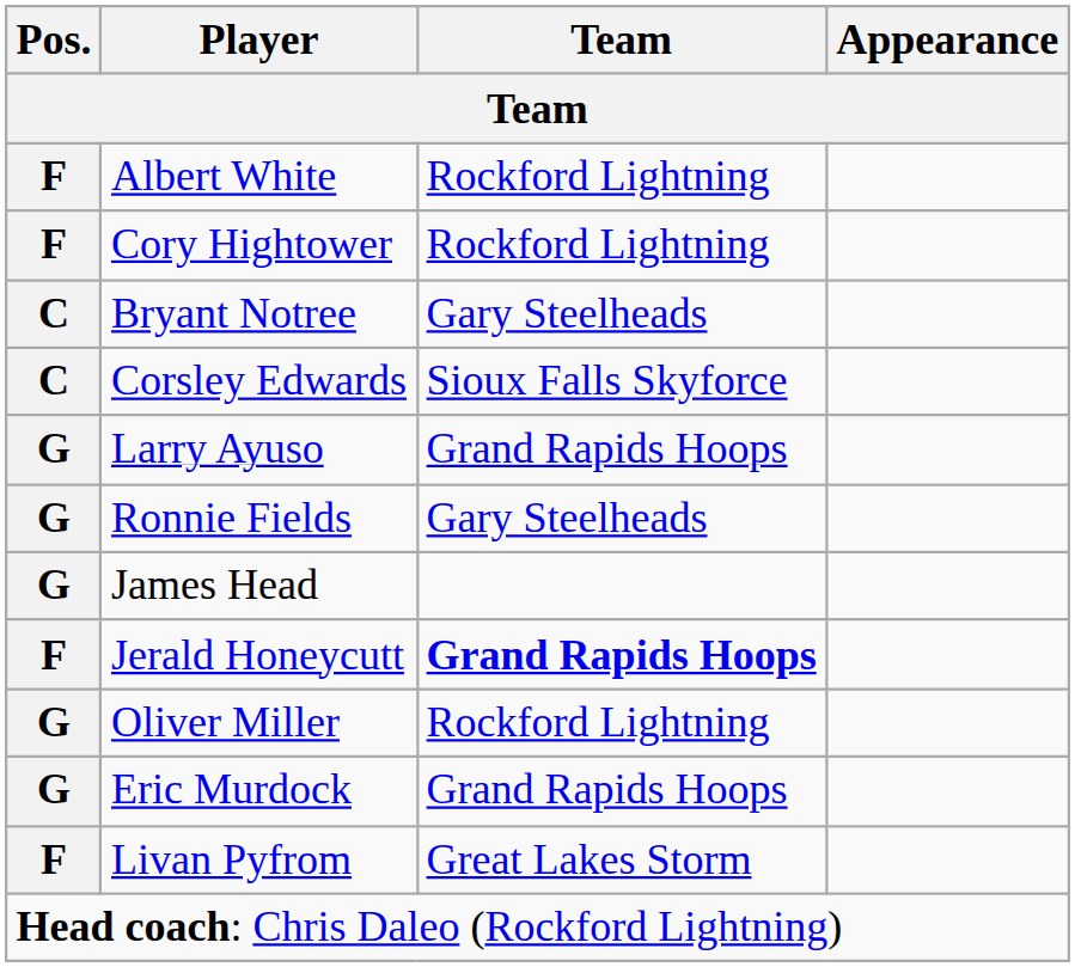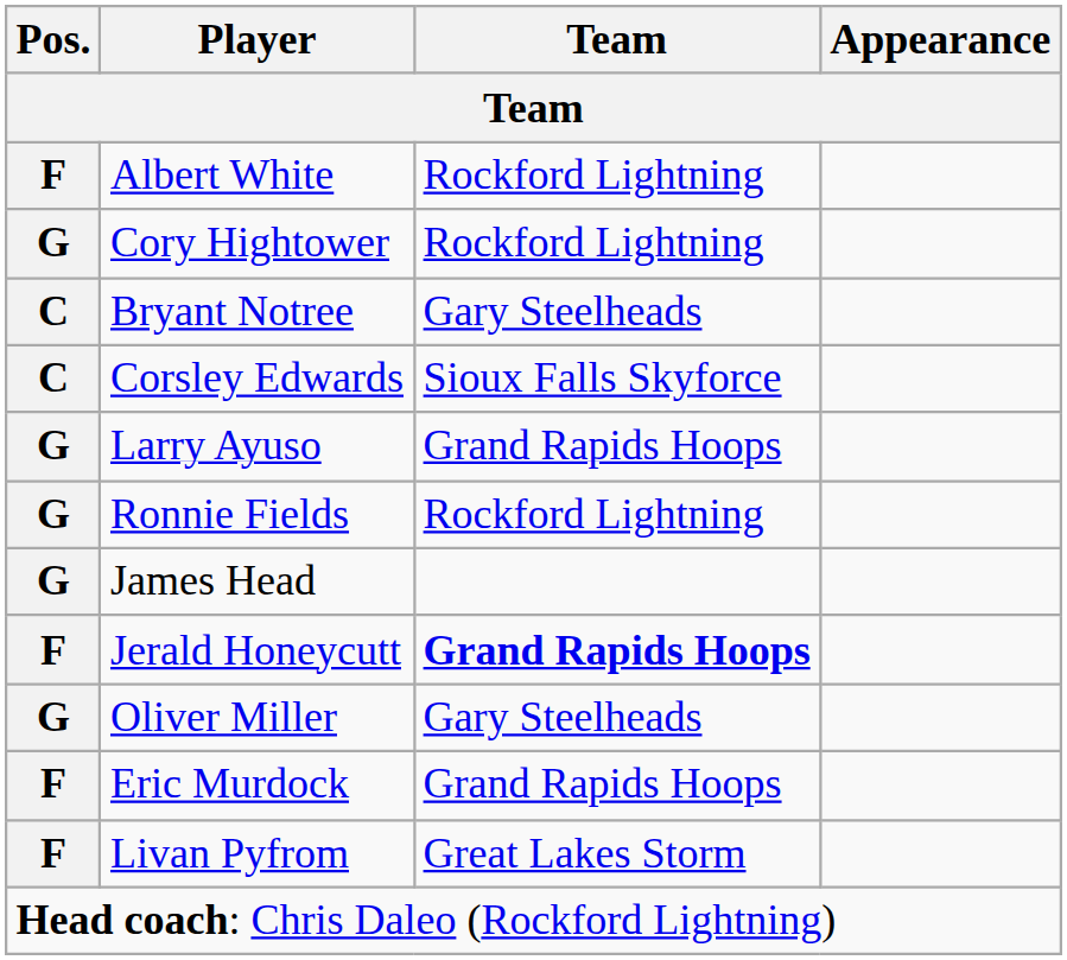Cory Hightower | Pos.: F -> G
Ronnie Fields | Team: Gary Steelheads -> Rockford Lightning
Oliver Miller | Team: Rockford Lightning -> Gary Steelheads
Eric Murdock | Pos.: G -> F
